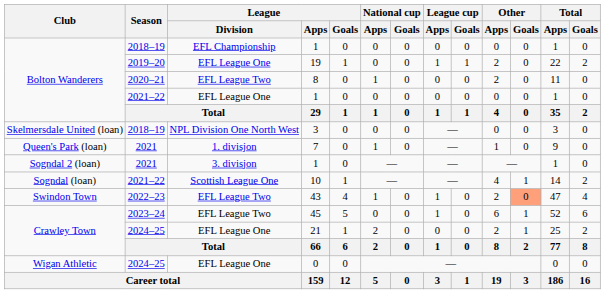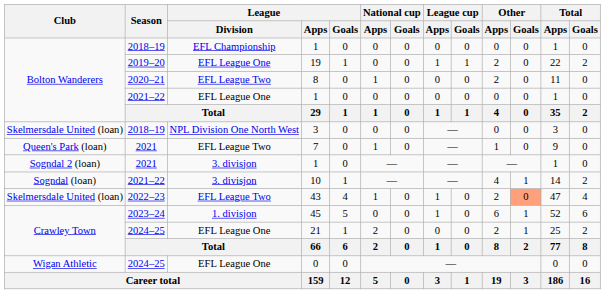7 | League / Division: 1. divisjon -> EFL League Two
10 | League / Division: Scottish League One -> 3. divisjon
43 | Club: Swindon Town -> Skelmersdale United (loan)
45 | League / Division: EFL League Two -> 1. divisjon
